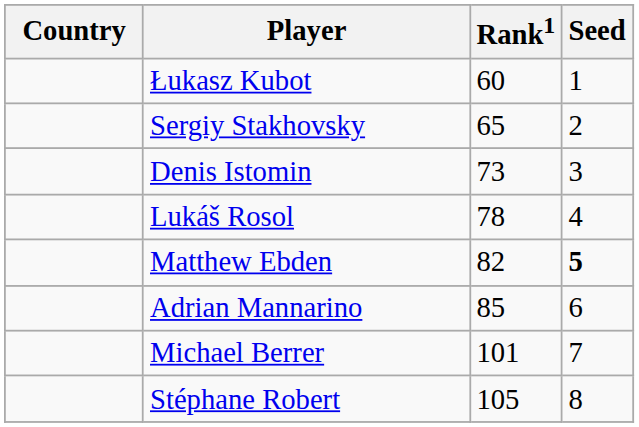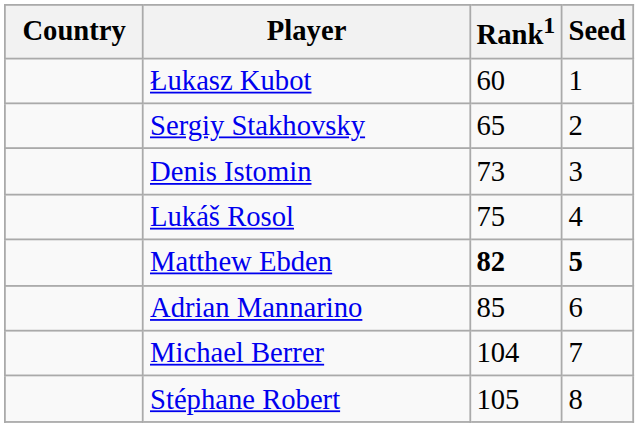Lukáš Rosol | Rank1: 78 -> 75
Matthew Ebden | Rank1: normal -> bold
Michael Berrer | Rank1: 101 -> 104
